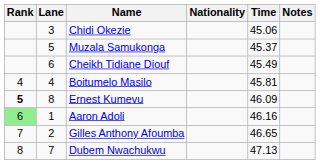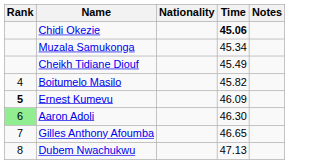- column: Lane | 3 | 5 | 6 | 4 | 8 | 1 | 2 | 7
Chidi Okezie | Time: normal -> bold
Muzala Samukonga | Time: 45.37 -> 45.34
Boitumelo Masilo | Time: 45.81 -> 45.82
Aaron Adoli | Time: 46.16 -> 46.30
